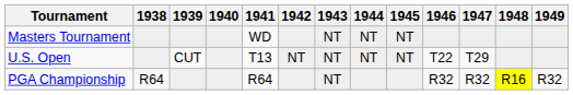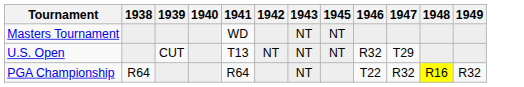- column: 1944 | NT | NT
U.S. Open | 1946: T22 -> R32
PGA Championship | 1946: R32 -> T22
